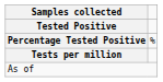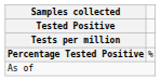rows swapped: Tests per million <-> Percentage Tested Positive
